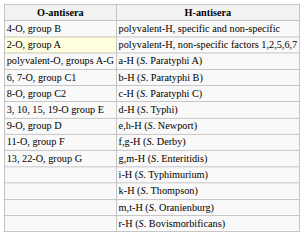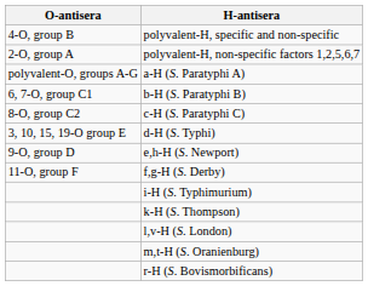polyvalent-H, non-specific factors 1,2,5,6,7 | O-antisera: lightyellow background -> no background
- row: 13, 22-O, group G | g,m-H (S. Enteritidis)
+ row: l,v-H (S. London)
